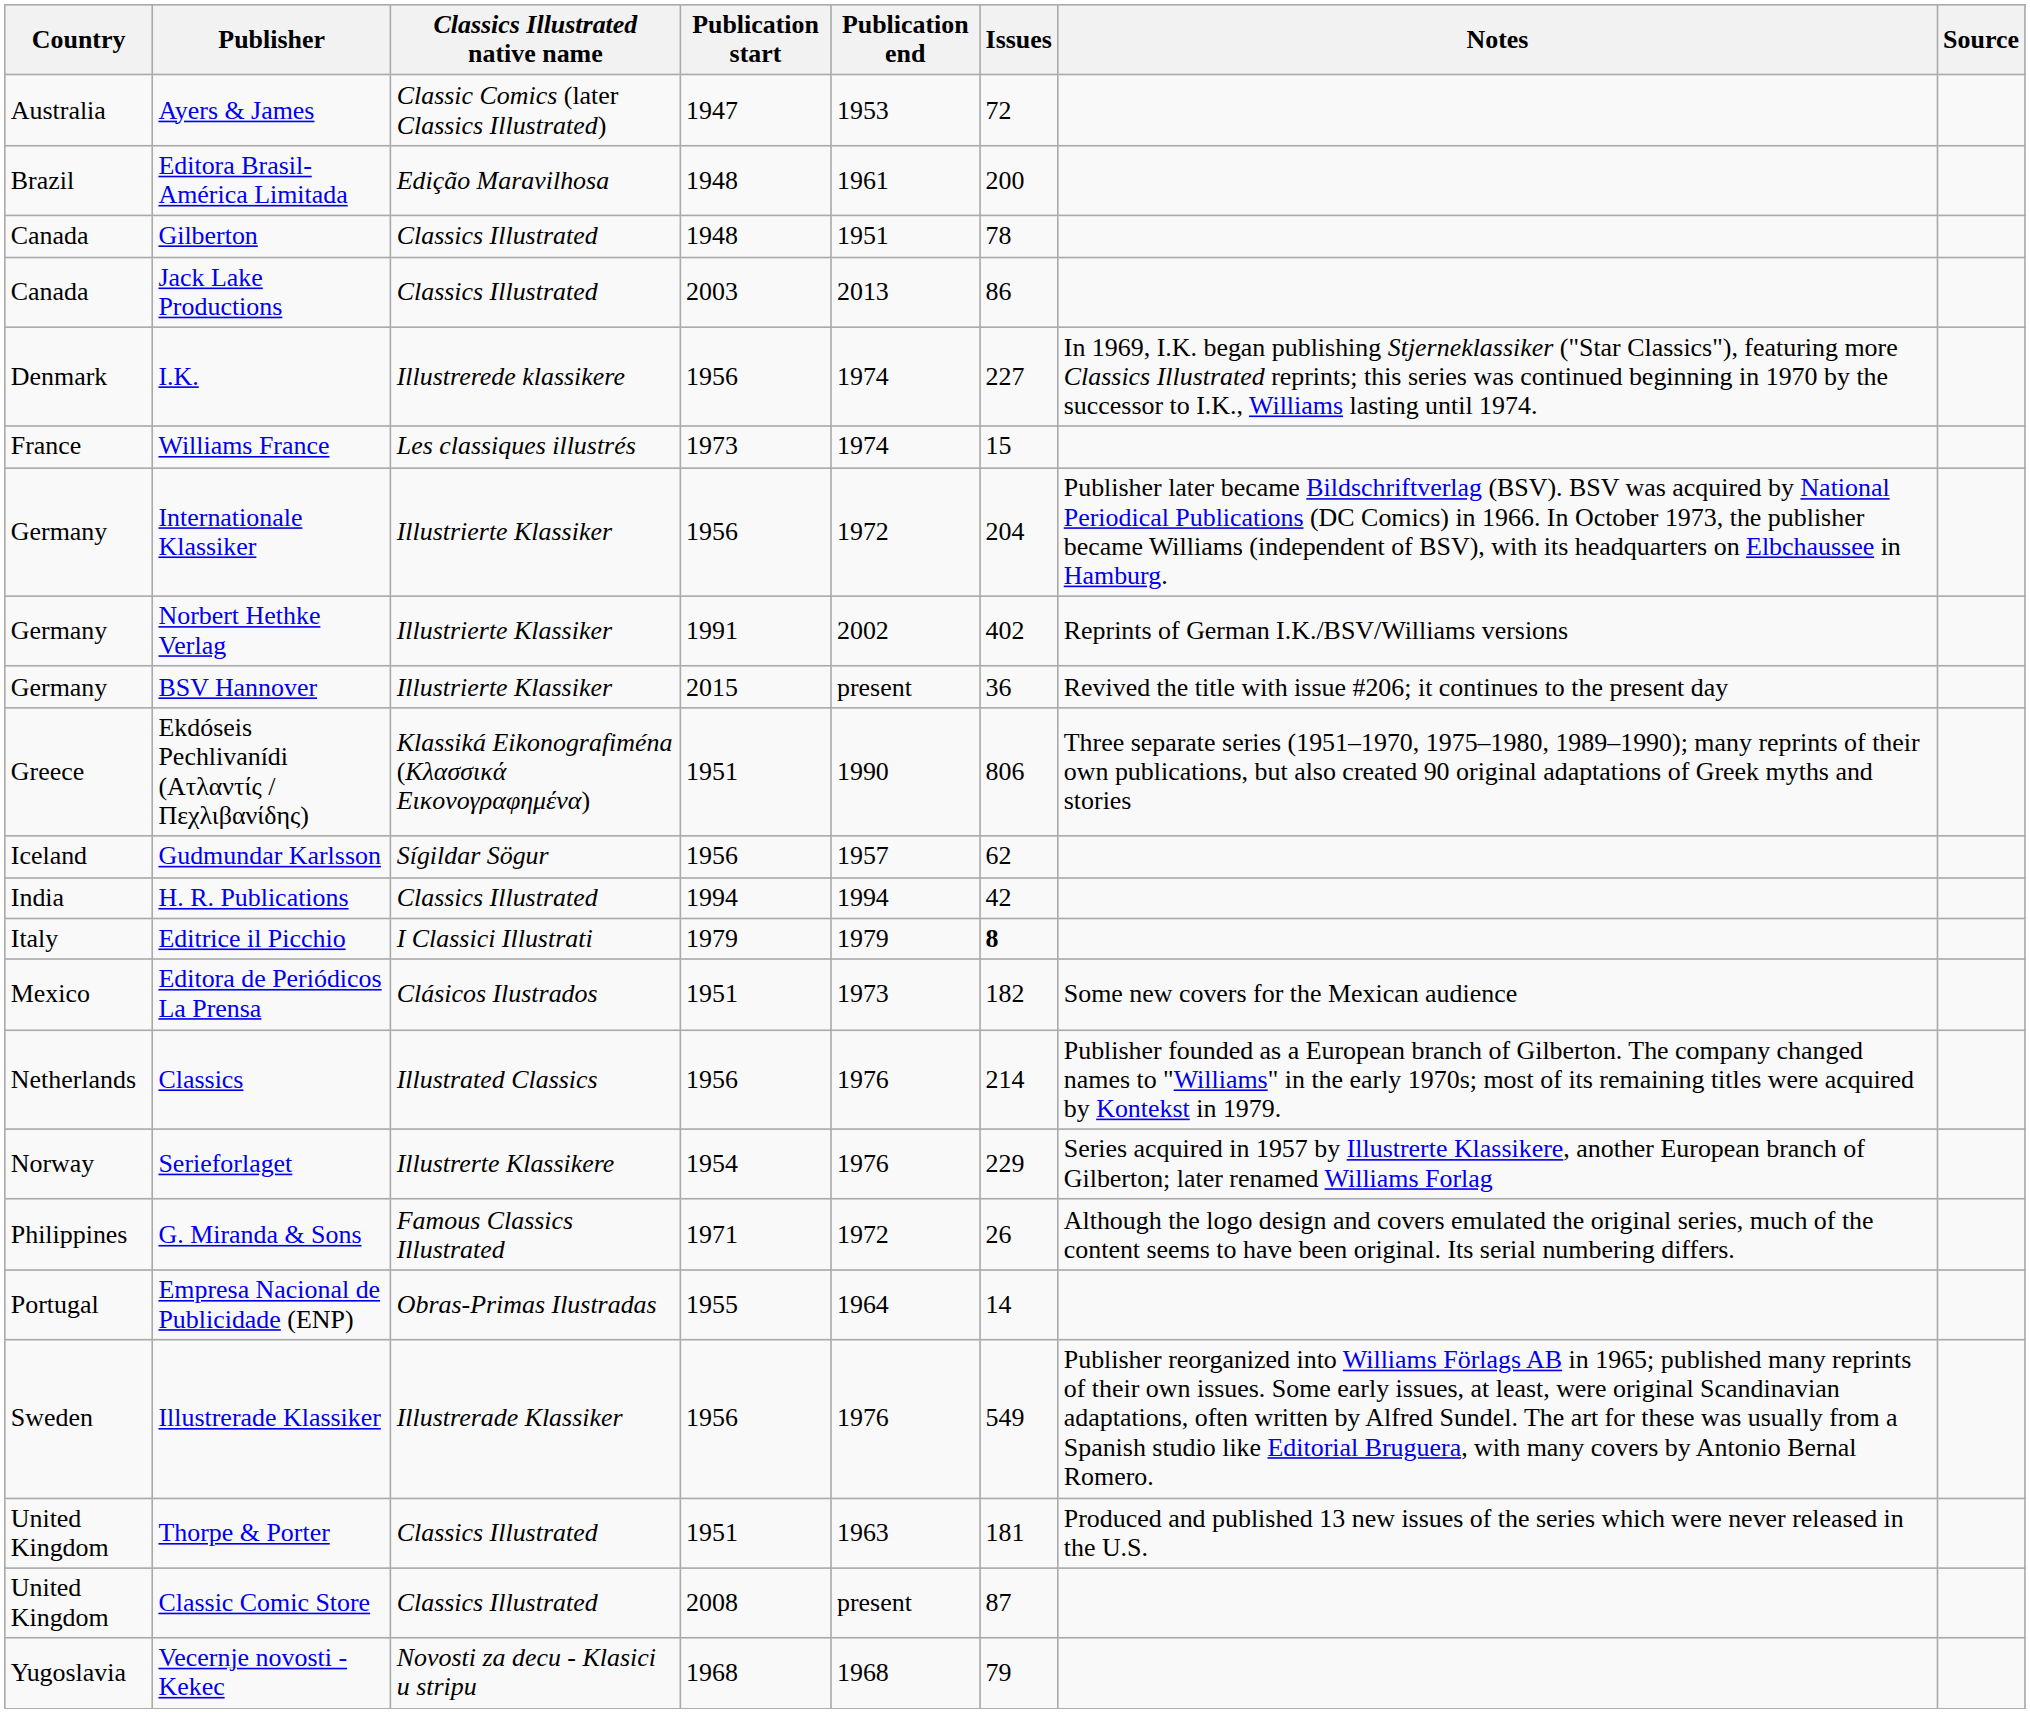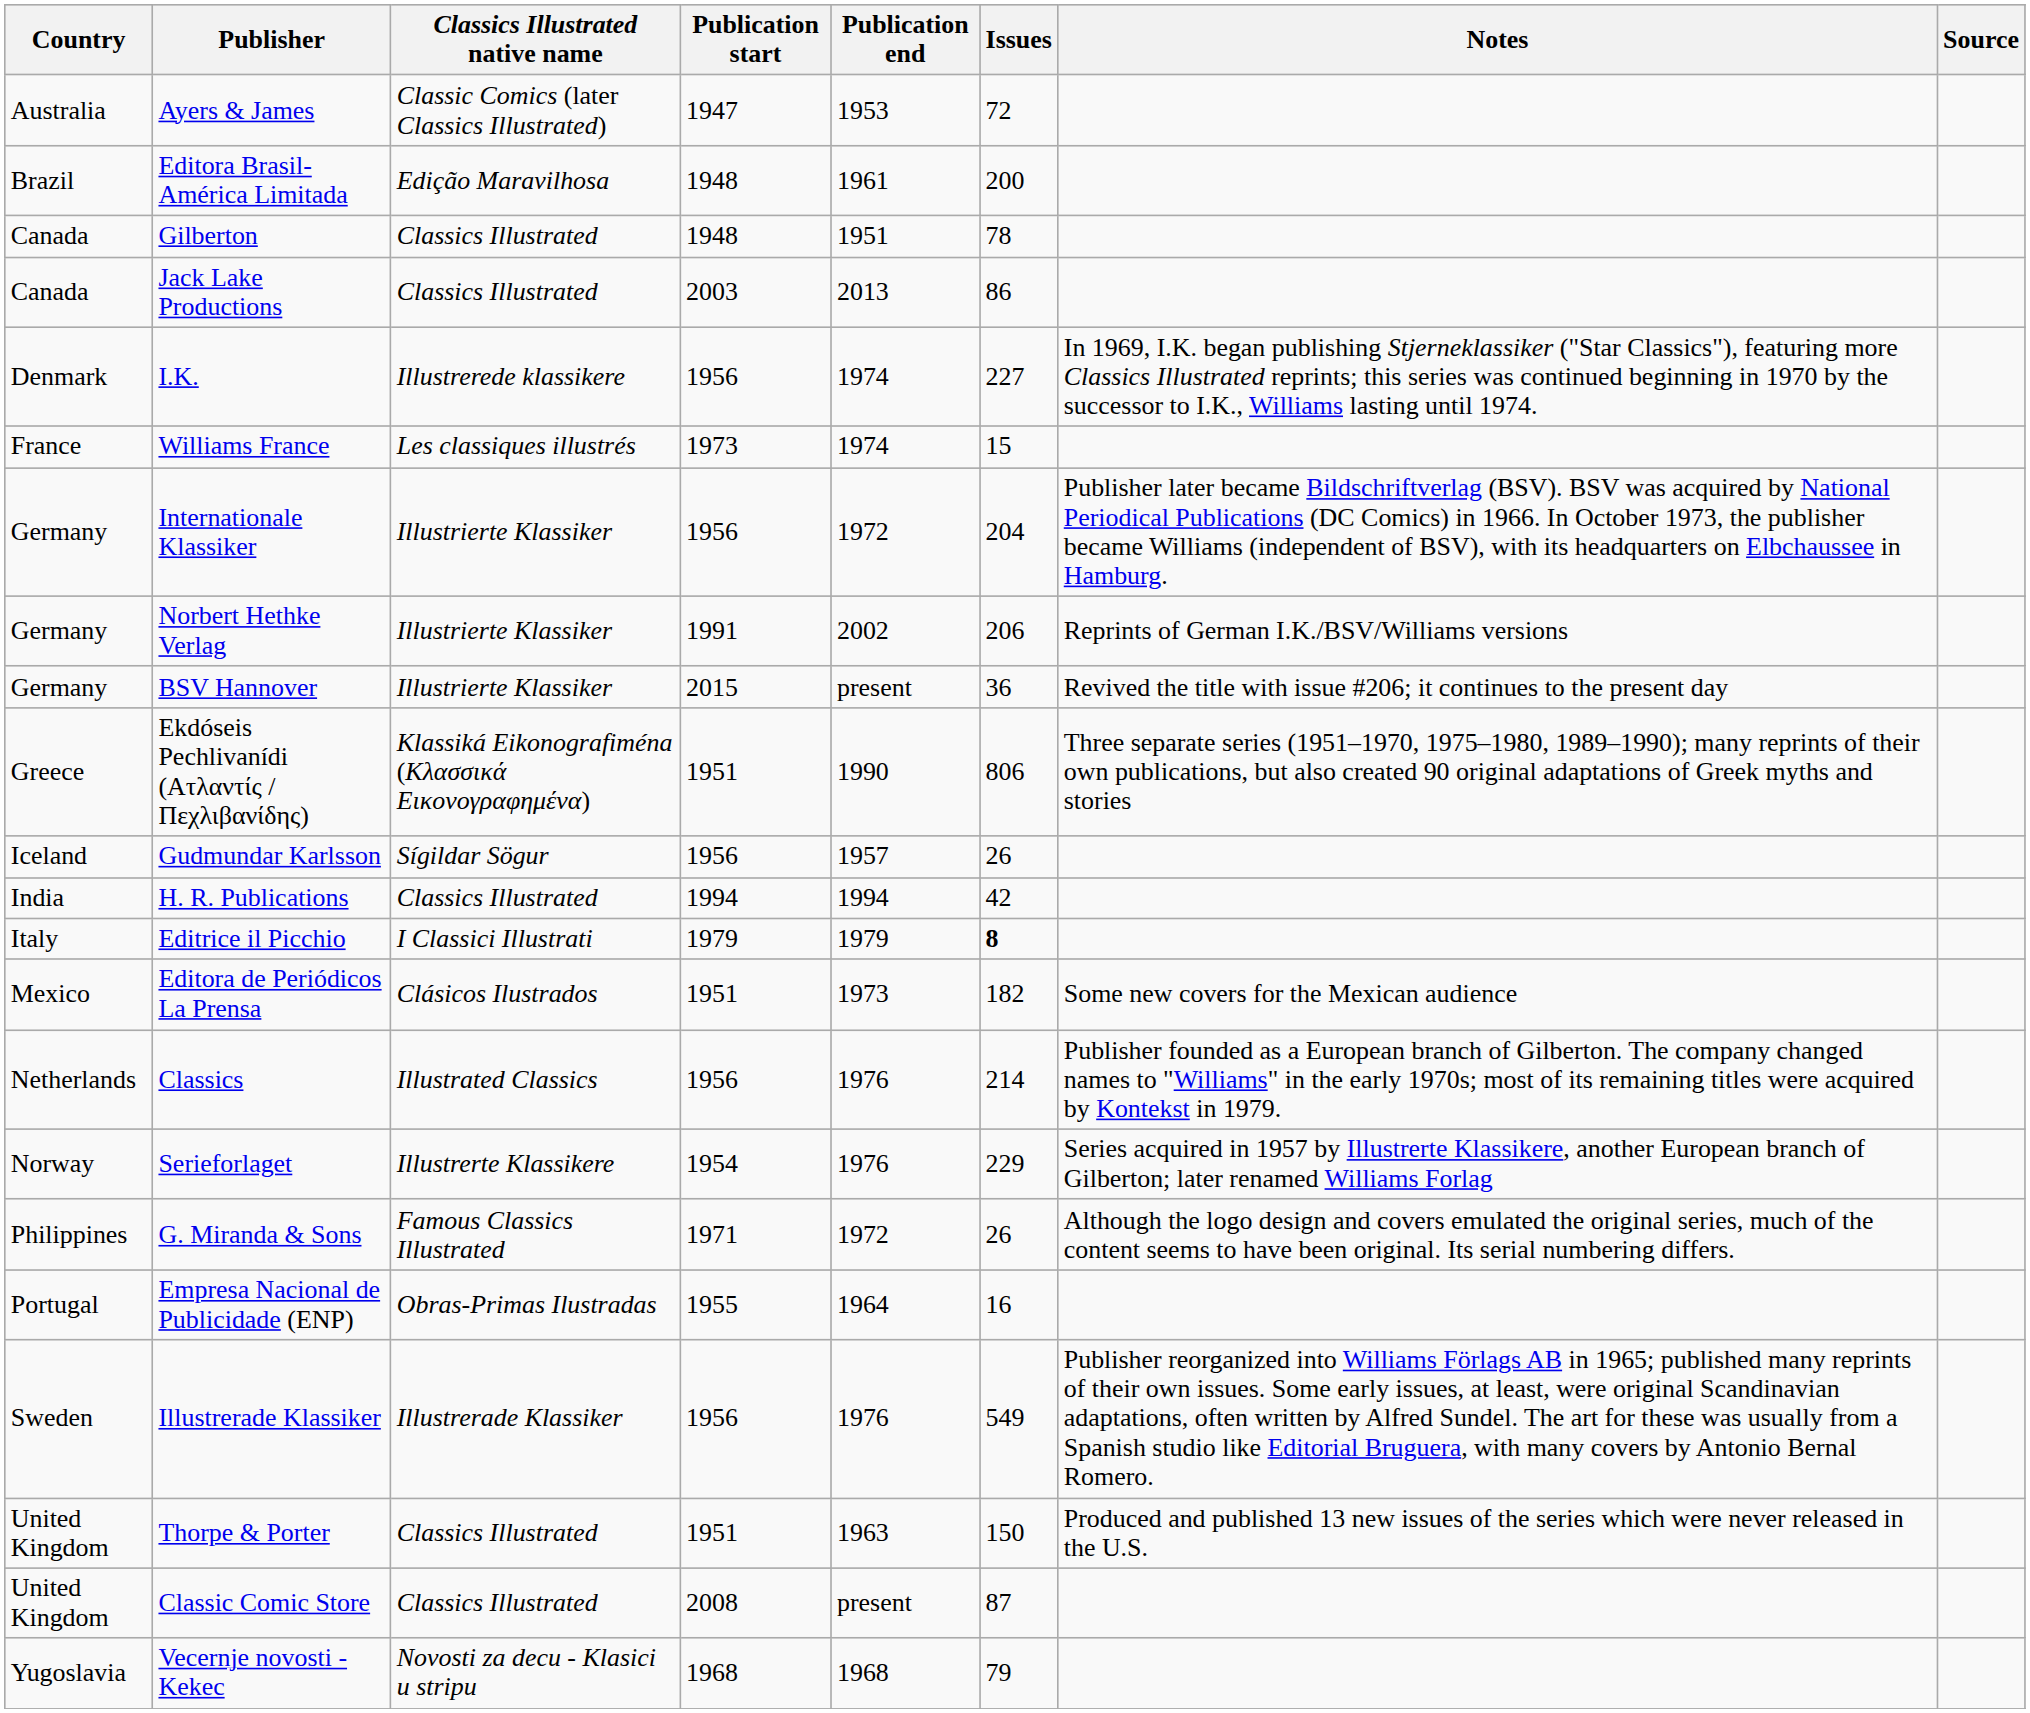Norbert Hethke Verlag | Issues: 402 -> 206
Gudmundar Karlsson | Issues: 62 -> 26
Empresa Nacional de Publicidade (ENP) | Issues: 14 -> 16
Thorpe & Porter | Issues: 181 -> 150
